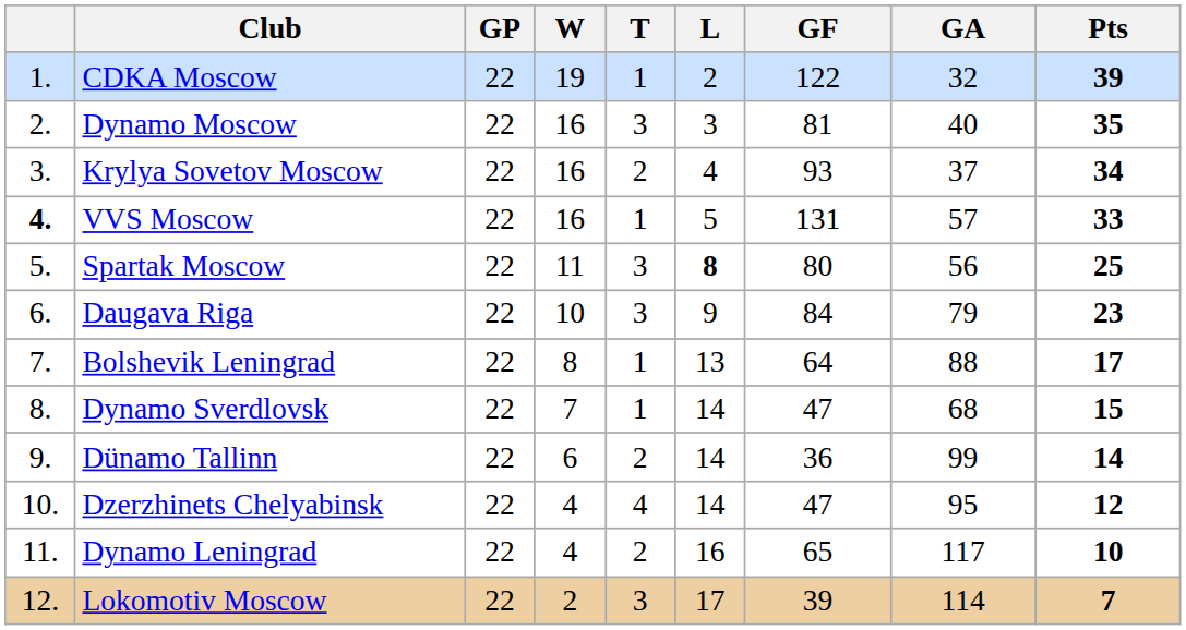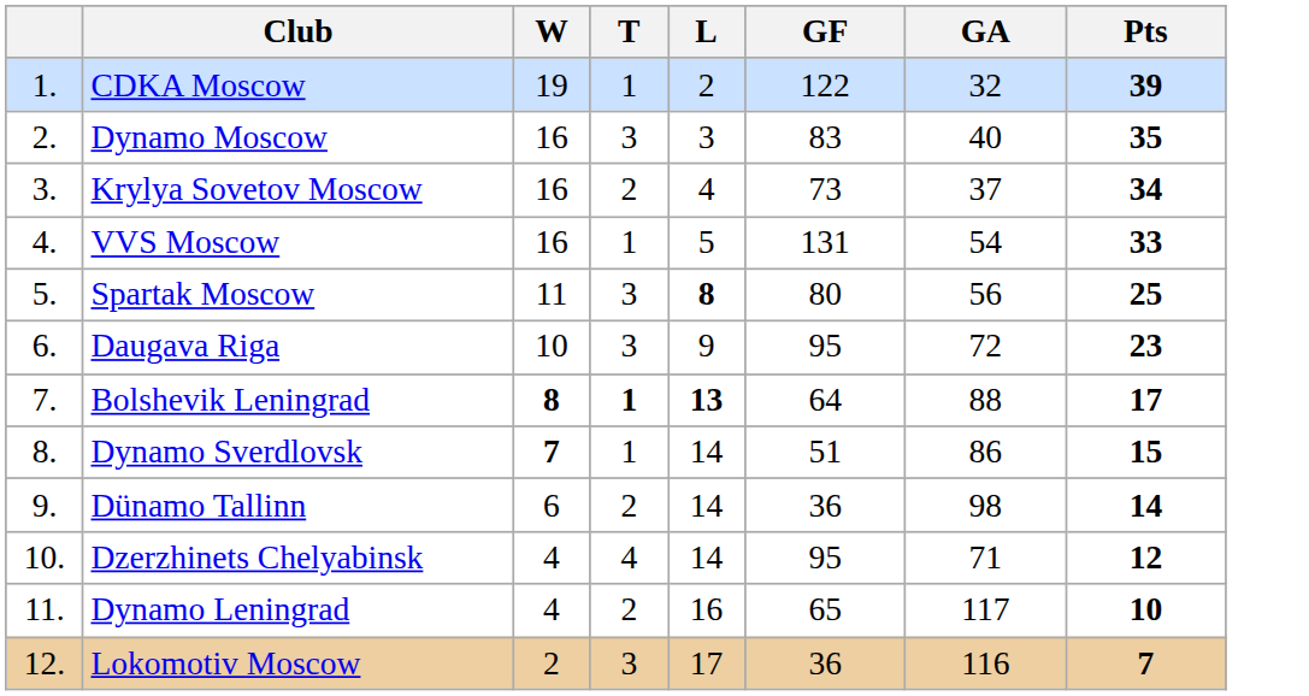- column: GP | 22 | 22 | 22 | 22 | 22 | 22 | 22 | 22 | 22 | 22 | 22 | 22
Dynamo Moscow | GF: 81 -> 83
Krylya Sovetov Moscow | GF: 93 -> 73
VVS Moscow | column 1: bold -> normal
VVS Moscow | GA: 57 -> 54
Daugava Riga | GF: 84 -> 95
Daugava Riga | GA: 79 -> 72
Bolshevik Leningrad | W: normal -> bold
Bolshevik Leningrad | T: normal -> bold
Bolshevik Leningrad | L: normal -> bold
Dynamo Sverdlovsk | W: normal -> bold
Dynamo Sverdlovsk | GF: 47 -> 51
Dynamo Sverdlovsk | GA: 68 -> 86
Dünamo Tallinn | GA: 99 -> 98
Dzerzhinets Chelyabinsk | GF: 47 -> 95
Dzerzhinets Chelyabinsk | GA: 95 -> 71
Lokomotiv Moscow | GF: 39 -> 36
Lokomotiv Moscow | GA: 114 -> 116
